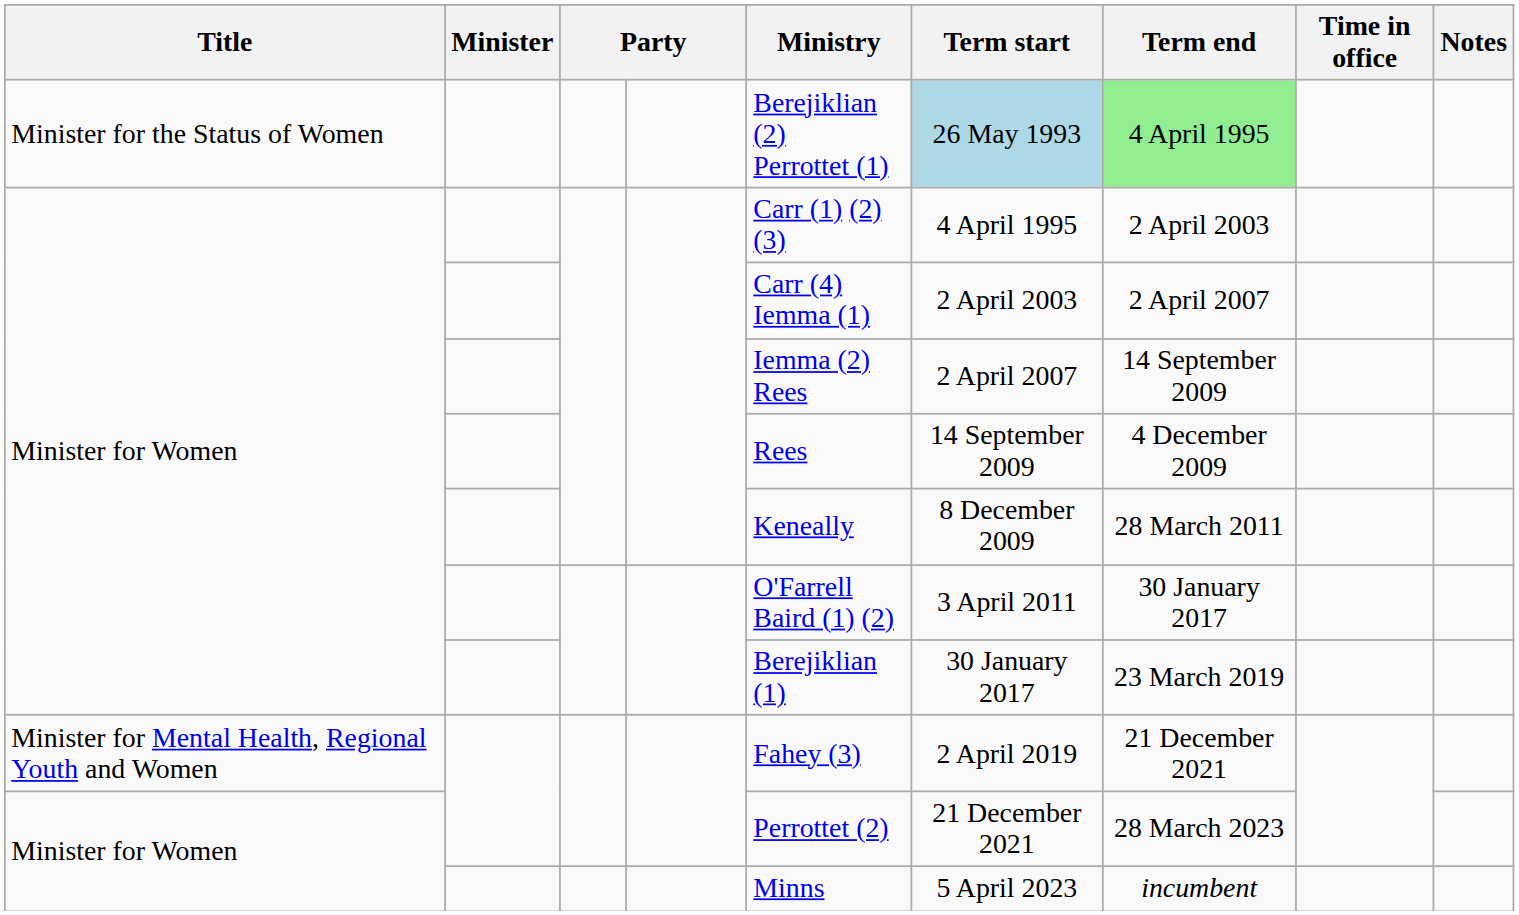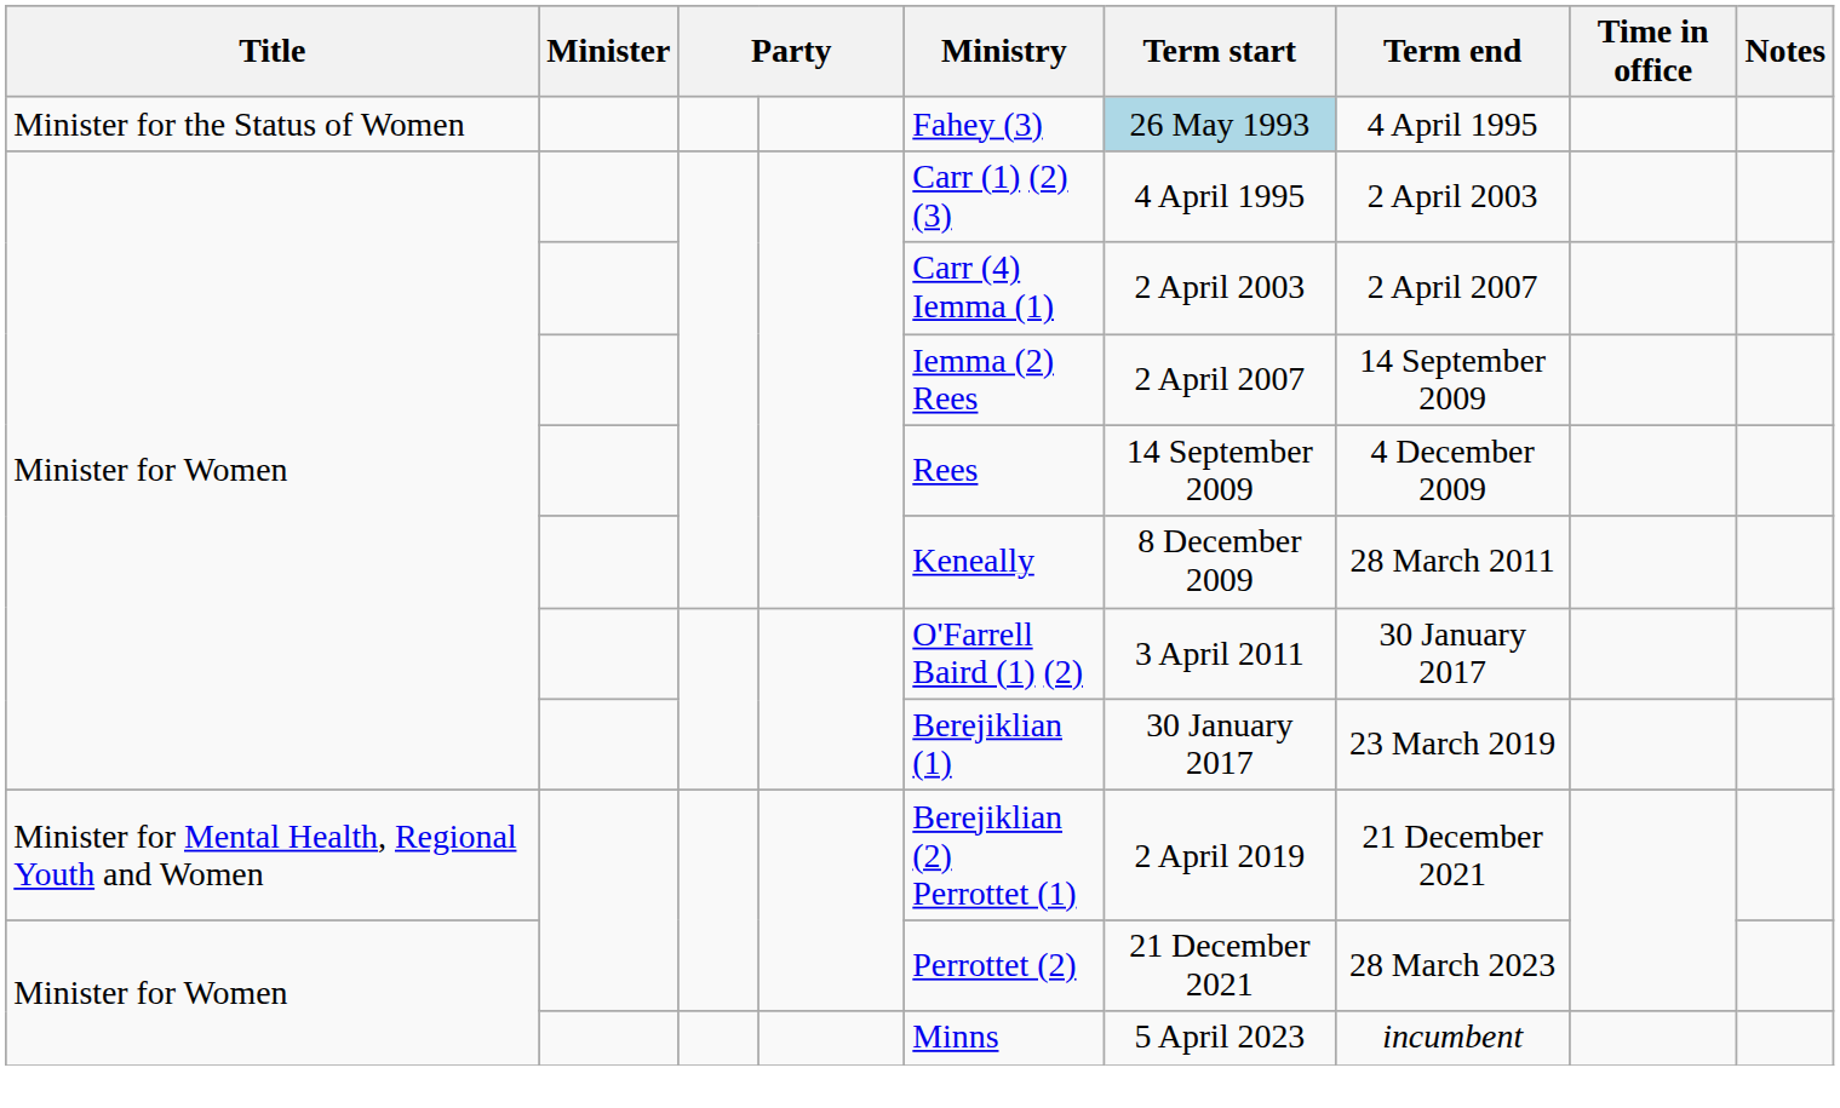Minister for the Status of Women | Ministry: Berejiklian (2) Perrottet (1) -> Fahey (3)
Minister for the Status of Women | Term end: lightgreen background -> no background
Minister for Mental Health, Regional Youth and Women | Ministry: Fahey (3) -> Berejiklian (2) Perrottet (1)
